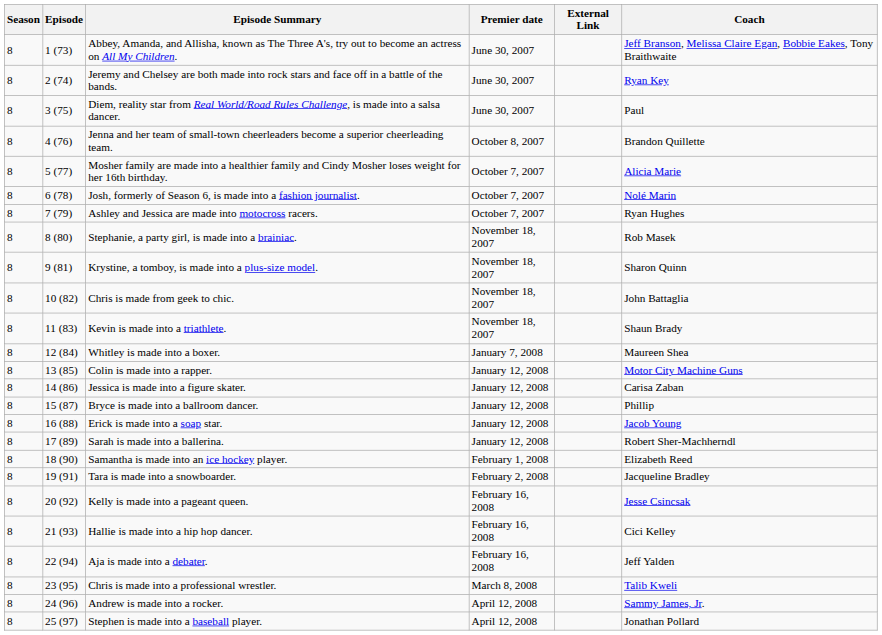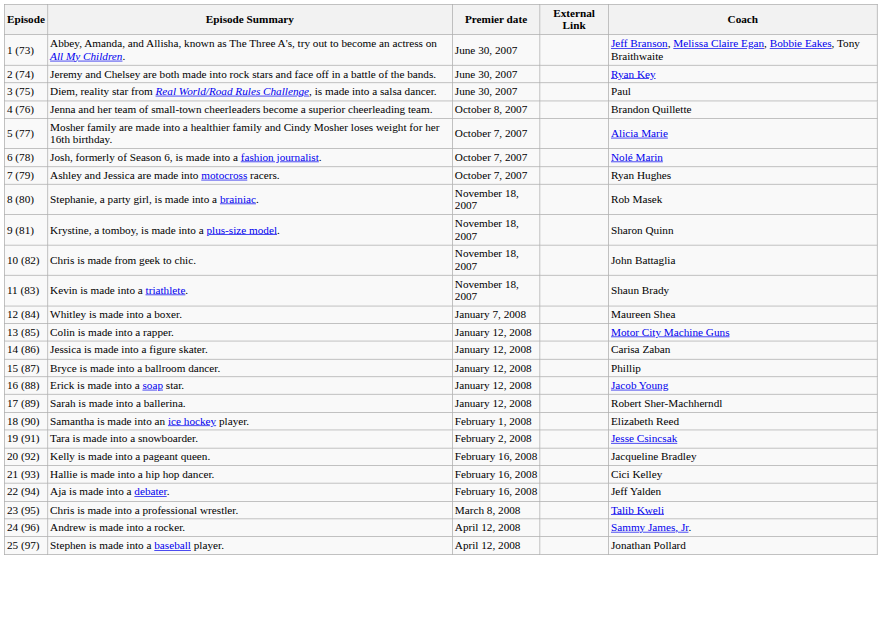- column: Season | 8 | 8 | 8 | 8 | 8 | 8 | 8 | 8 | 8 | 8 | 8 | 8 | 8 | 8 | 8 | 8 | 8 | 8 | 8 | 8 | 8 | 8 | 8 | 8 | 8
Tara is made into a snowboarder. | Coach: Jacqueline Bradley -> Jesse Csincsak
Kelly is made into a pageant queen. | Coach: Jesse Csincsak -> Jacqueline Bradley
